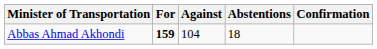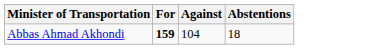- column: Confirmation
